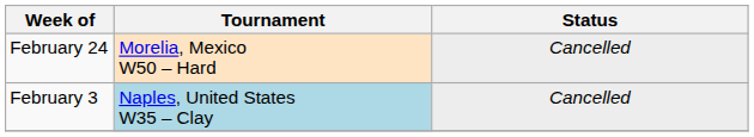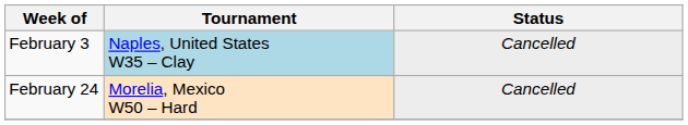rows swapped: February 3 <-> February 24
